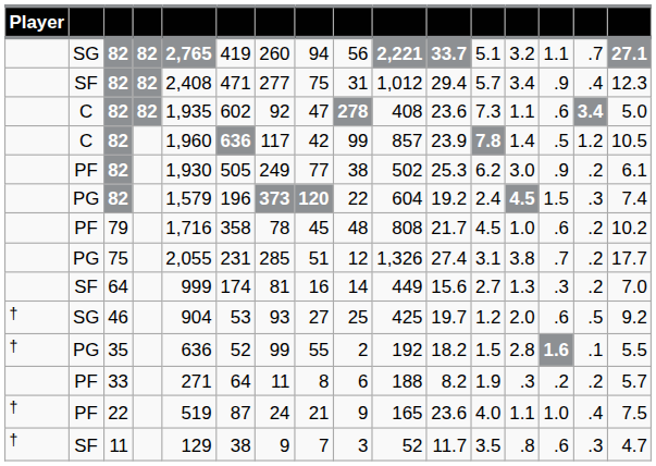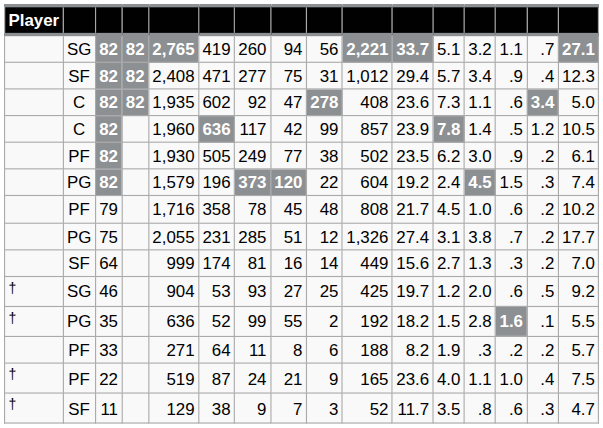PF / 82 | column 11: 25.3 -> 23.5
